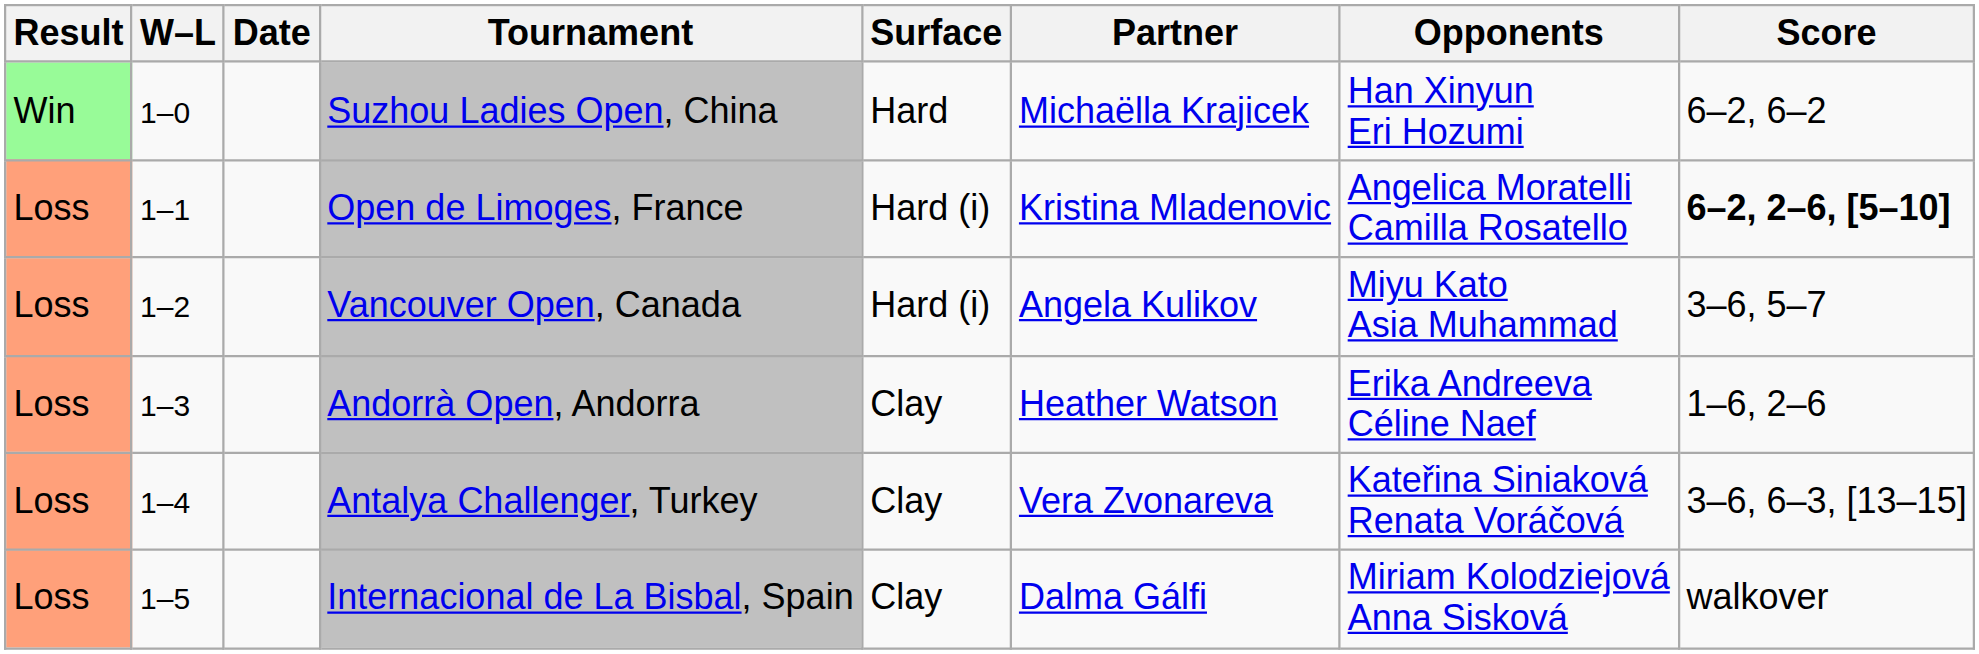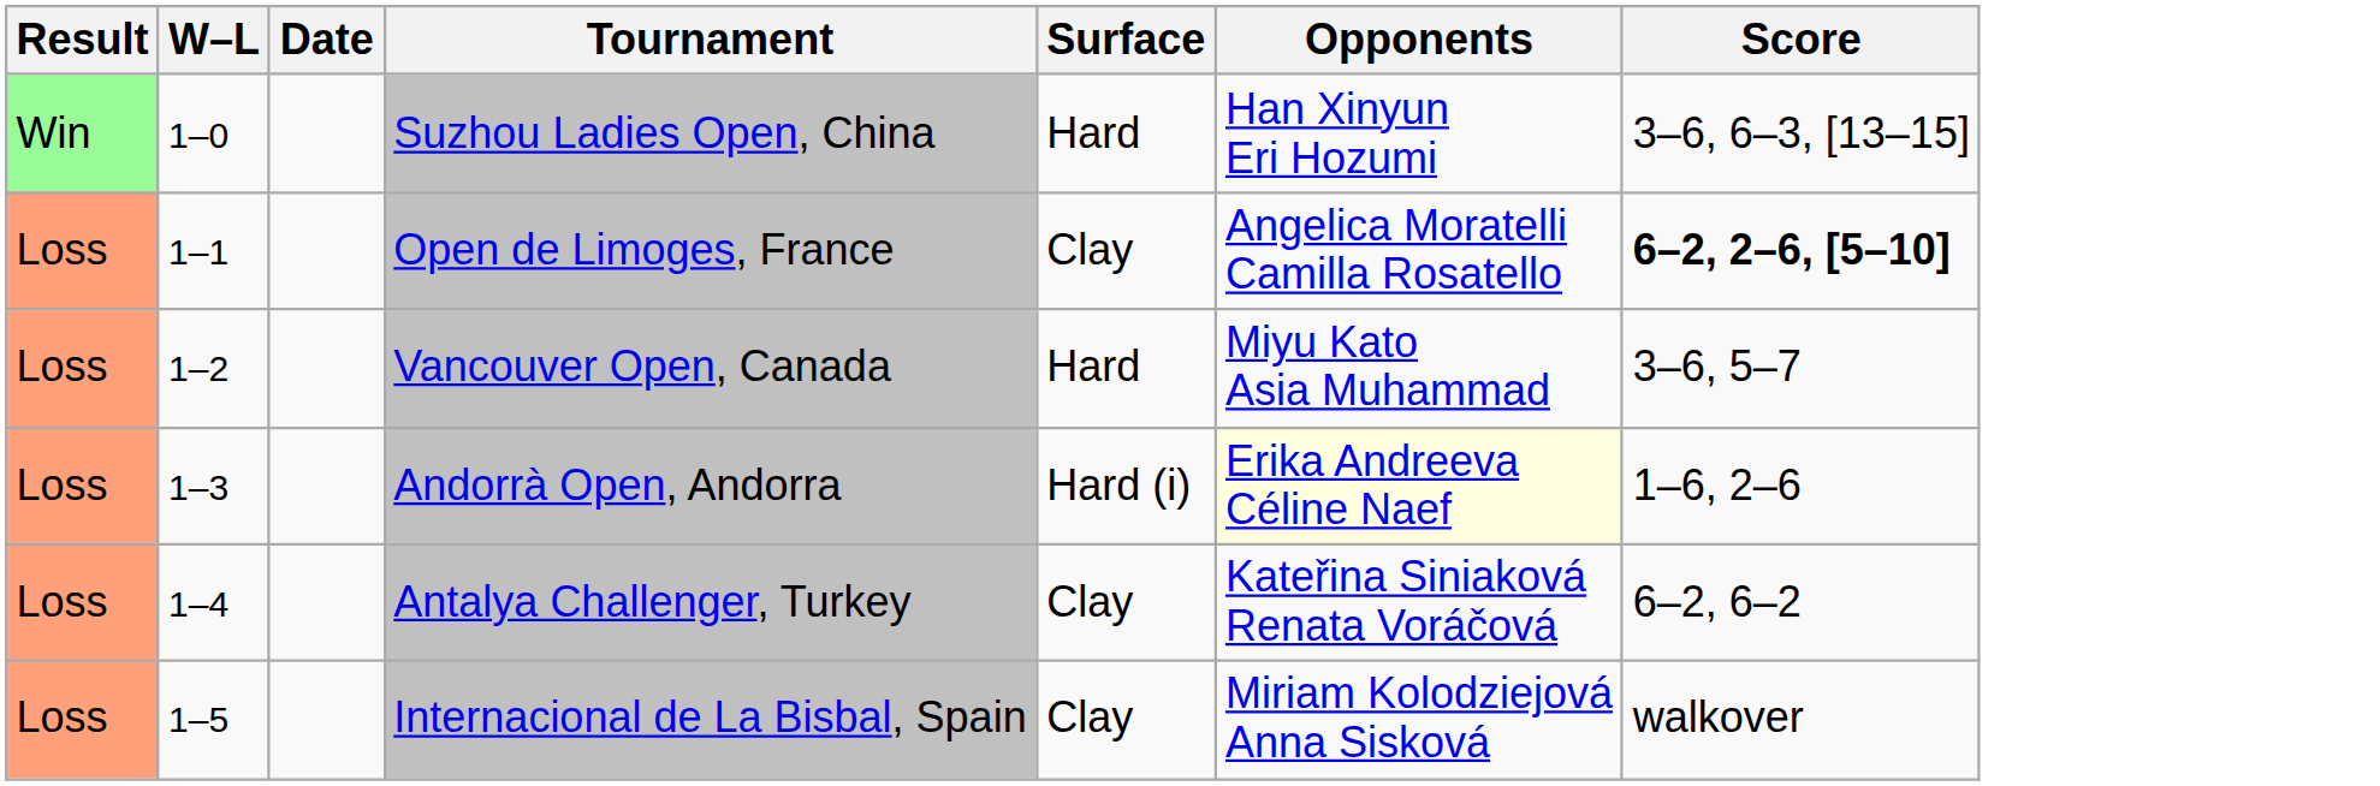- column: Partner | Michaëlla Krajicek | Kristina Mladenovic | Angela Kulikov | Heather Watson | Vera Zvonareva | Dalma Gálfi
Suzhou Ladies Open, China | Score: 6–2, 6–2 -> 3–6, 6–3, [13–15]
Open de Limoges, France | Surface: Hard (i) -> Clay
Vancouver Open, Canada | Surface: Hard (i) -> Hard
Andorrà Open, Andorra | Surface: Clay -> Hard (i)
Andorrà Open, Andorra | Opponents: no background -> lightyellow background
Antalya Challenger, Turkey | Score: 3–6, 6–3, [13–15] -> 6–2, 6–2
